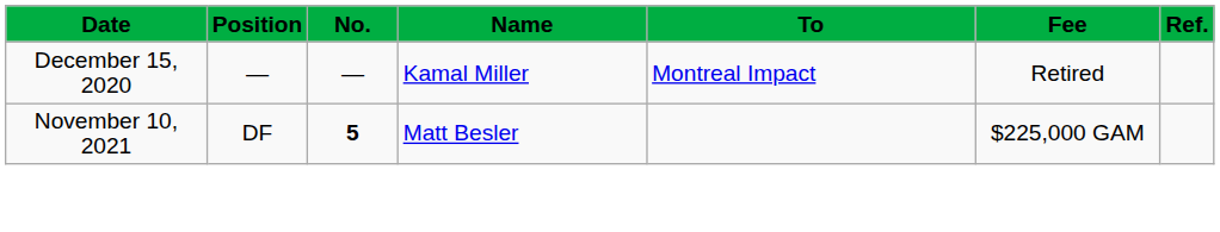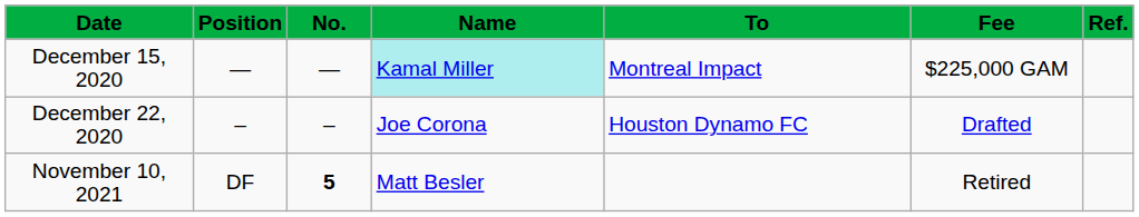December 15, 2020 | Name: no background -> paleturquoise background
December 15, 2020 | Fee: Retired -> $225,000 GAM
+ row: December 22, 2020 | – | – | Joe Corona | Houston Dynamo FC | Drafted
November 10, 2021 | Fee: $225,000 GAM -> Retired
